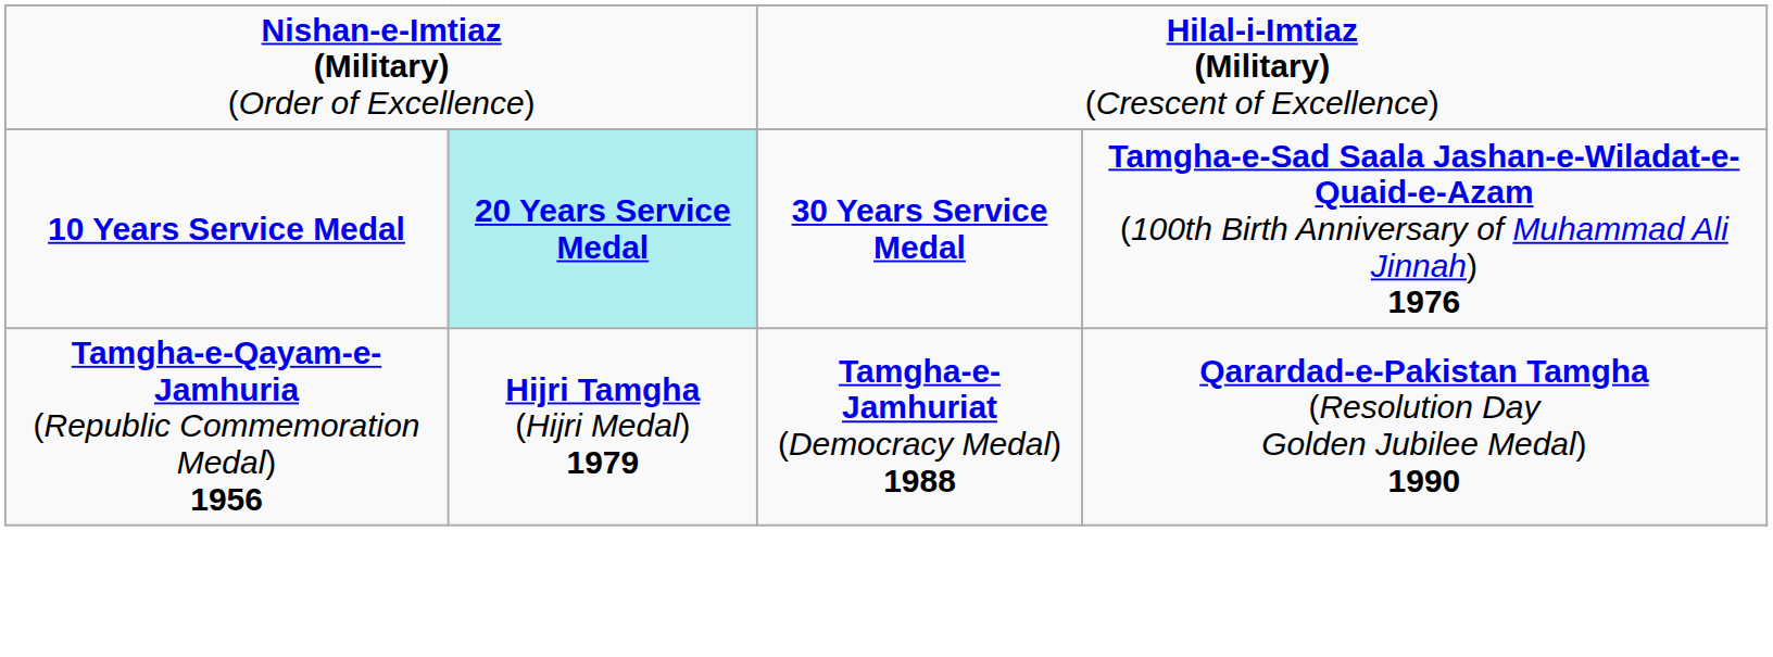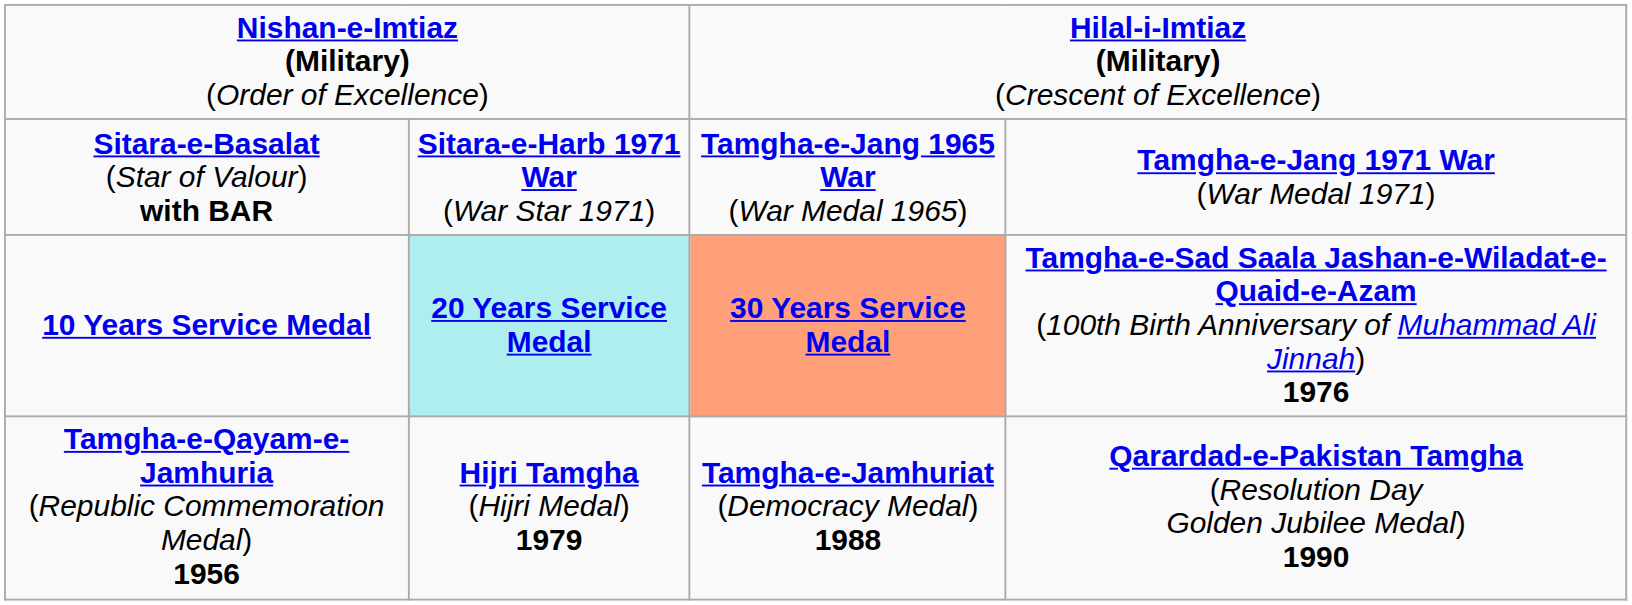+ row: Sitara-e-Basalat (Star of Valour) with BAR | Sitara-e-Harb 1971 War (War Star 1971) | Tamgha-e-Jang 1965 War (War Medal 1965) | Tamgha-e-Jang 1971 War (War Medal 1971)
10 Years Service Medal | column 3: no background -> lightsalmon background
